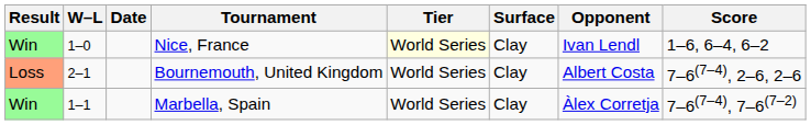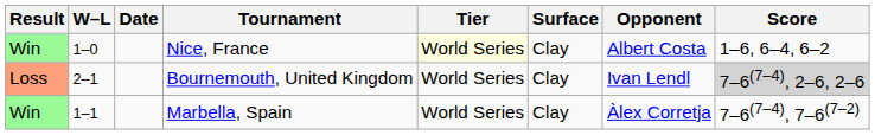Nice, France | Opponent: Ivan Lendl -> Albert Costa
Bournemouth, United Kingdom | Opponent: Albert Costa -> Ivan Lendl
Bournemouth, United Kingdom | Score: no background -> lightgrey background
